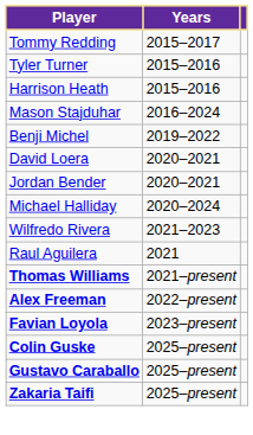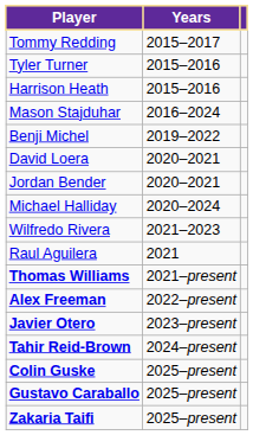- row: Favian Loyola | 2023–present
+ row: Javier Otero | 2023–present
+ row: Tahir Reid-Brown | 2024–present
